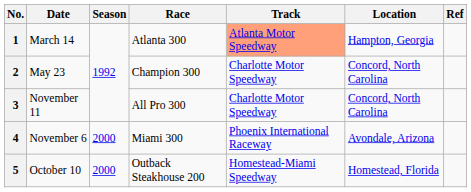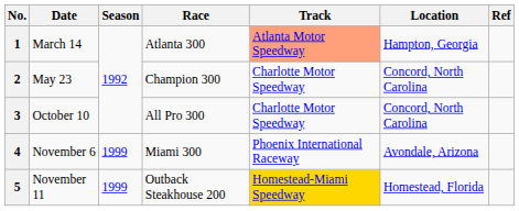3 | Date: November 11 -> October 10
4 | Season: 2000 -> 1999
5 | Date: October 10 -> November 11
5 | Season: 2000 -> 1999
5 | Track: no background -> gold background
